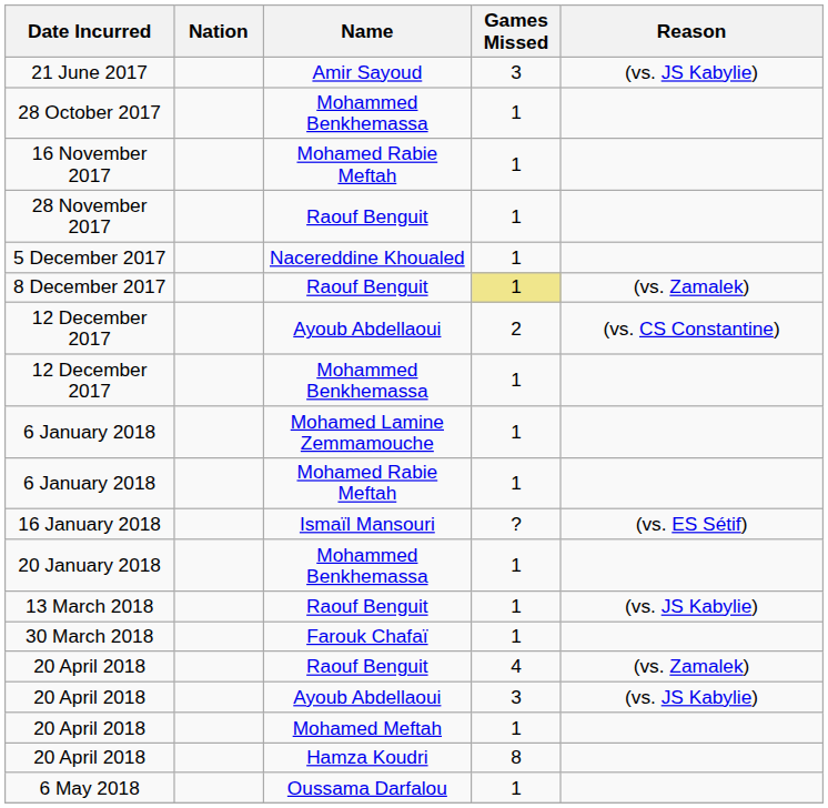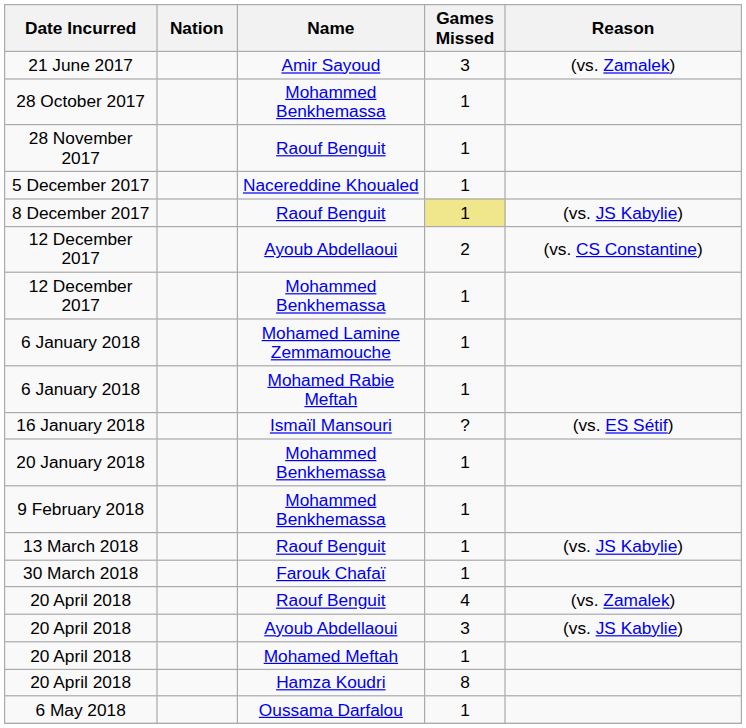21 June 2017 | Reason: (vs. JS Kabylie) -> (vs. Zamalek)
- row: 16 November 2017 | Mohamed Rabie Meftah | 1
8 December 2017 | Reason: (vs. Zamalek) -> (vs. JS Kabylie)
+ row: 9 February 2018 | Mohammed Benkhemassa | 1
